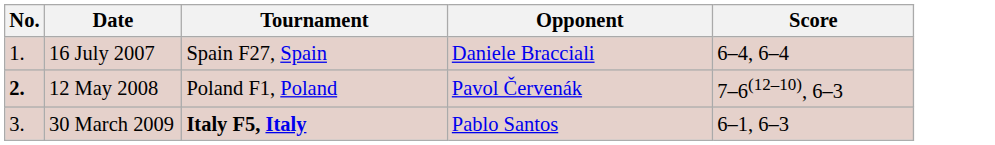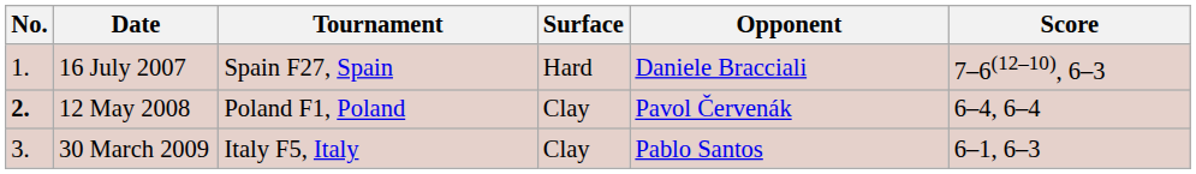+ column: Surface | Hard | Clay | Clay
16 July 2007 | Score: 6–4, 6–4 -> 7–6(12–10), 6–3
12 May 2008 | Score: 7–6(12–10), 6–3 -> 6–4, 6–4
30 March 2009 | Tournament: bold -> normal
